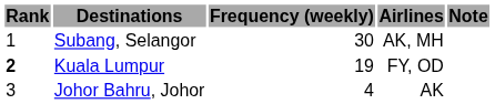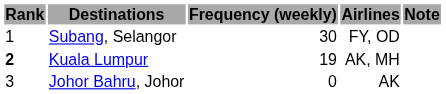Subang, Selangor | Airlines: AK, MH -> FY, OD
Kuala Lumpur | Airlines: FY, OD -> AK, MH
Johor Bahru, Johor | Frequency (weekly): 4 -> 0
